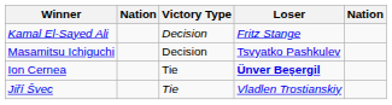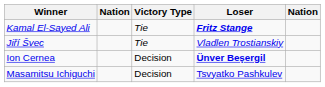Kamal El-Sayed Ali | Victory Type: Decision -> Tie
Kamal El-Sayed Ali | Loser: normal -> bold
rows swapped: Masamitsu Ichiguchi <-> Jiří Švec
Ion Cernea | Victory Type: Tie -> Decision
